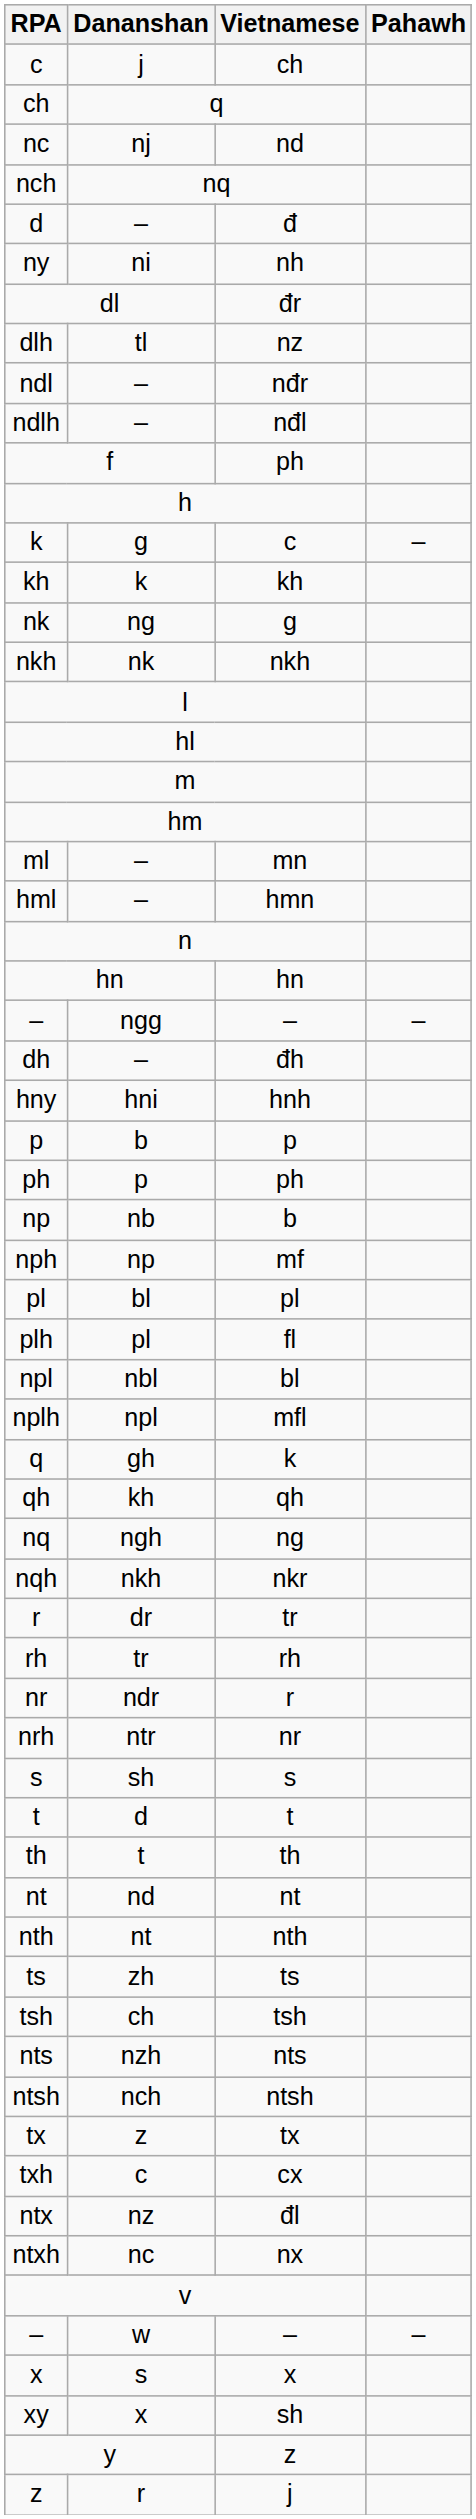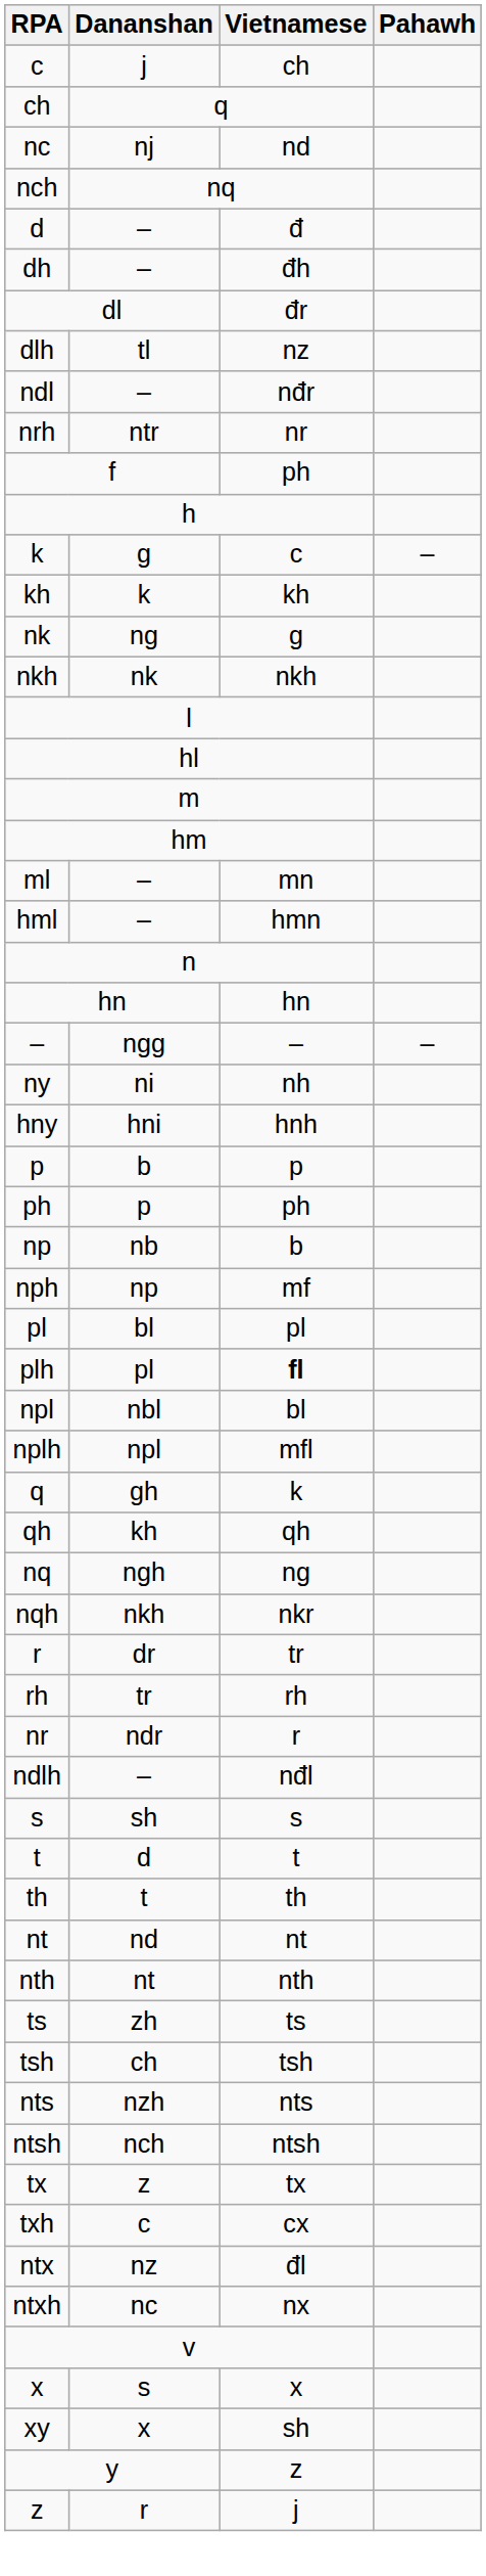rows swapped: dh <-> ny
rows swapped: ndlh <-> nrh
plh | Vietnamese: normal -> bold
- row: – | w | – | –
